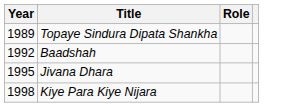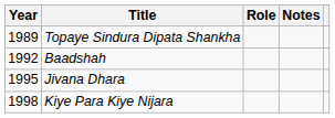+ column: Notes
